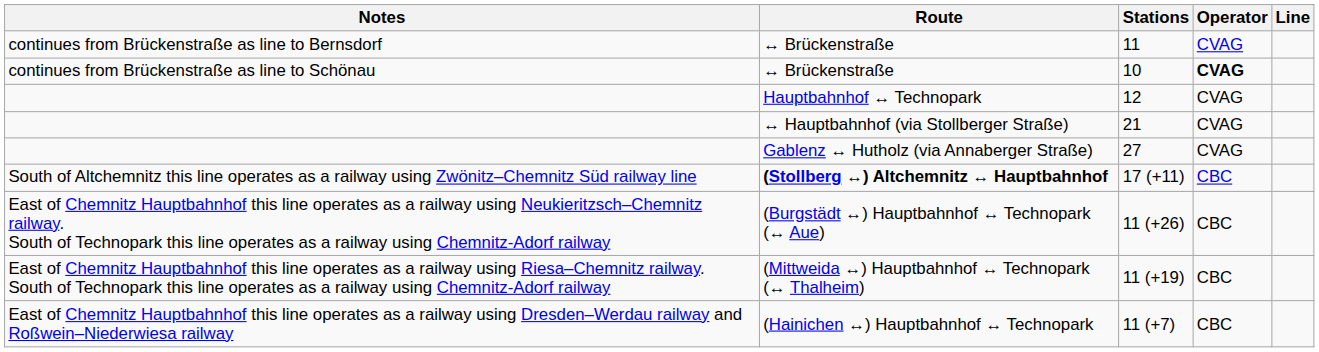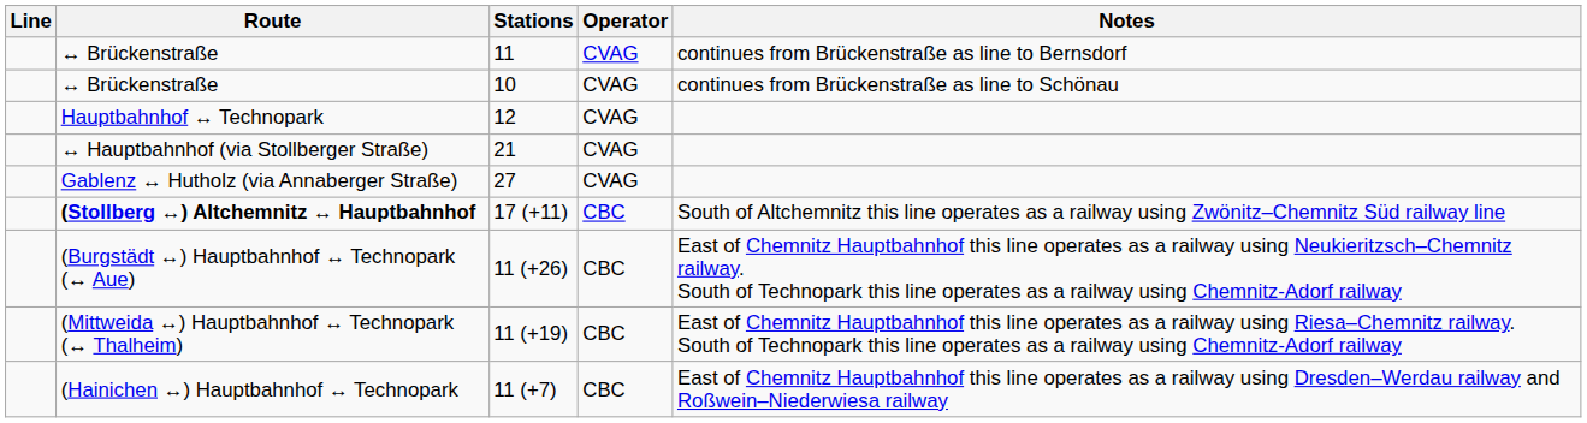columns swapped: Line <-> Notes
10 | Operator: bold -> normal
